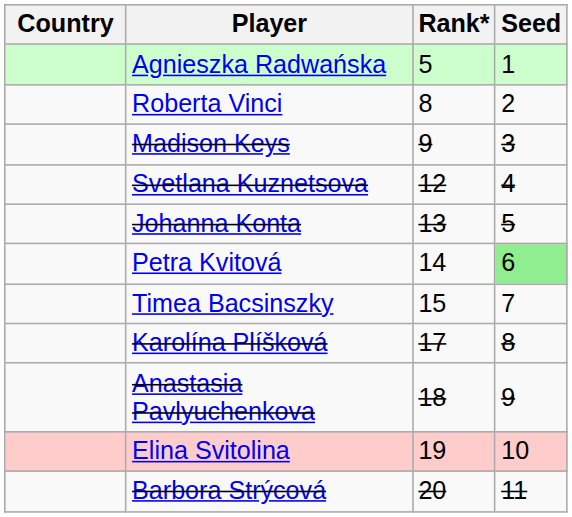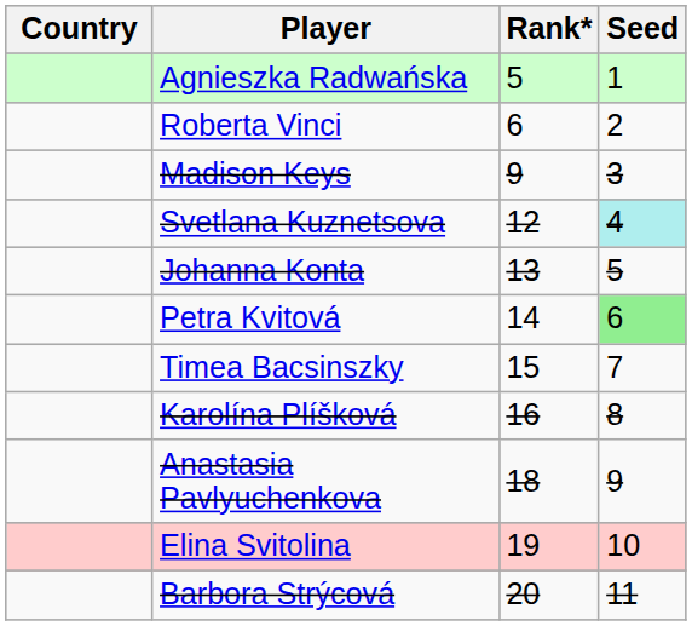Roberta Vinci | Rank*: 8 -> 6
Svetlana Kuznetsova | Seed: no background -> paleturquoise background
Karolína Plíšková | Rank*: 17 -> 16
